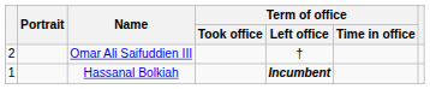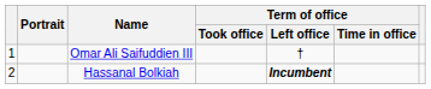Omar Ali Saifuddien III | column 1: 2 -> 1
Hassanal Bolkiah | column 1: 1 -> 2
